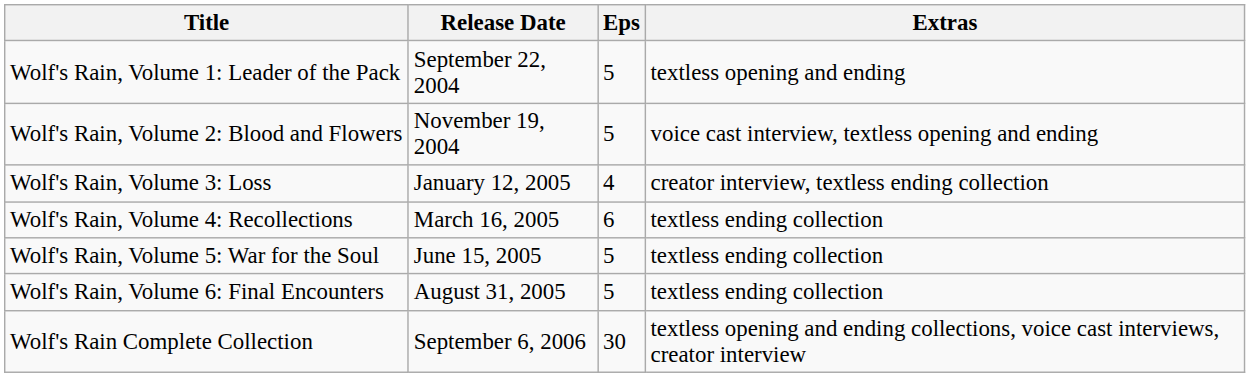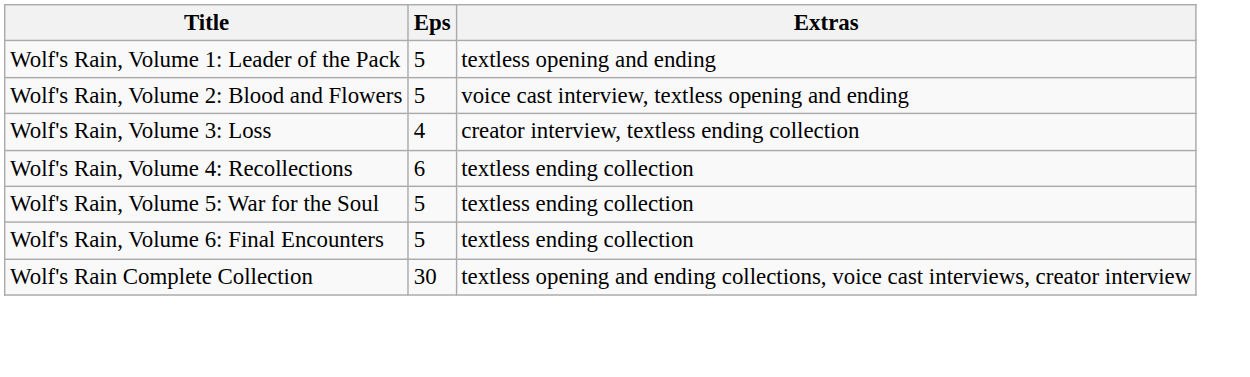- column: Release Date | September 22, 2004 | November 19, 2004 | January 12, 2005 | March 16, 2005 | June 15, 2005 | August 31, 2005 | September 6, 2006
